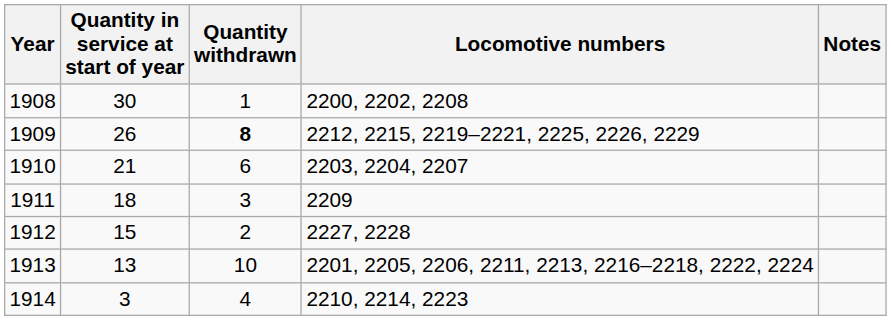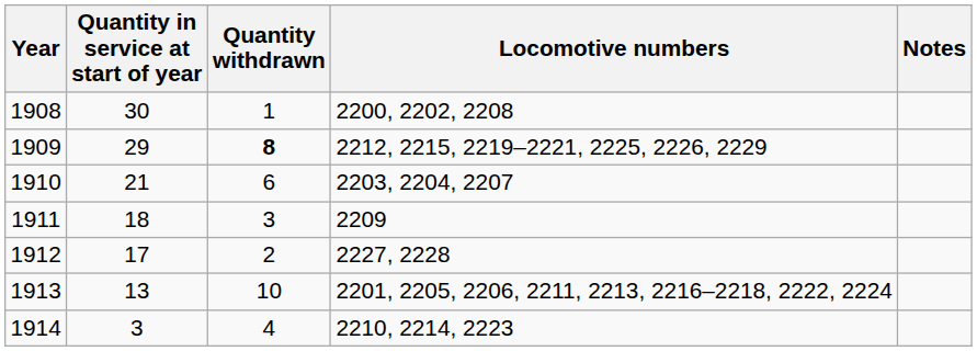1909 | Quantity in service at start of year: 26 -> 29
1912 | Quantity in service at start of year: 15 -> 17
